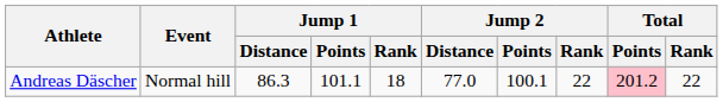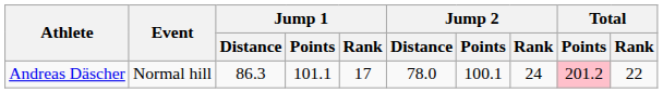Andreas Däscher | Jump 1 / Rank: 18 -> 17
Andreas Däscher | Jump 2 / Distance: 77.0 -> 78.0
Andreas Däscher | Jump 2 / Rank: 22 -> 24
